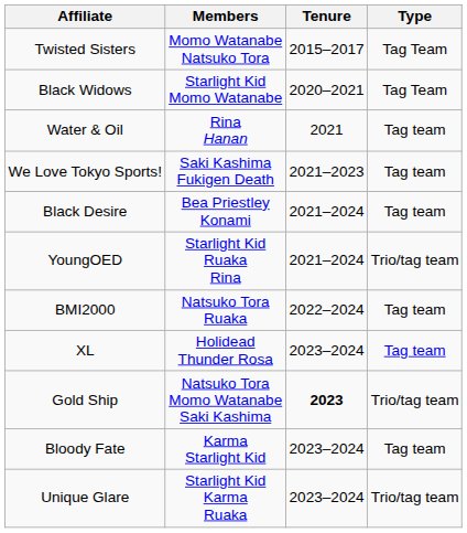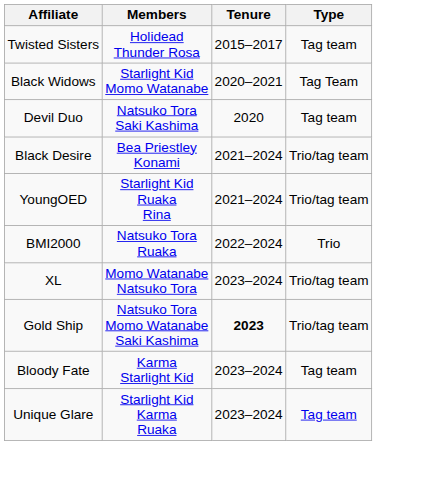Twisted Sisters | Members: Momo Watanabe Natsuko Tora -> Holidead Thunder Rosa
Twisted Sisters | Type: Tag Team -> Tag team
+ row: Devil Duo | Natsuko Tora Saki Kashima | 2020 | Tag team
- row: Water & Oil | Rina Hanan | 2021 | Tag team
- row: We Love Tokyo Sports! | Saki Kashima Fukigen Death | 2021–2023 | Tag team
Black Desire | Type: Tag team -> Trio/tag team
BMI2000 | Type: Tag team -> Trio
XL | Members: Holidead Thunder Rosa -> Momo Watanabe Natsuko Tora
XL | Type: Tag team -> Trio/tag team
Unique Glare | Type: Trio/tag team -> Tag team
